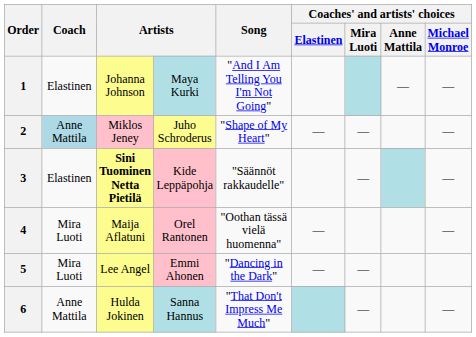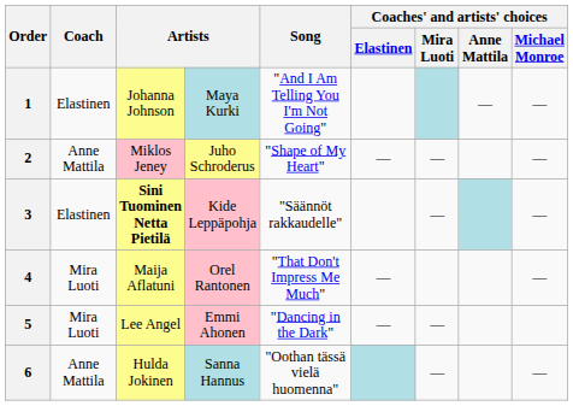2 | Coach: lightblue background -> no background
4 | Song: "Oothan tässä vielä huomenna" -> "That Don't Impress Me Much"
6 | Song: "That Don't Impress Me Much" -> "Oothan tässä vielä huomenna"
